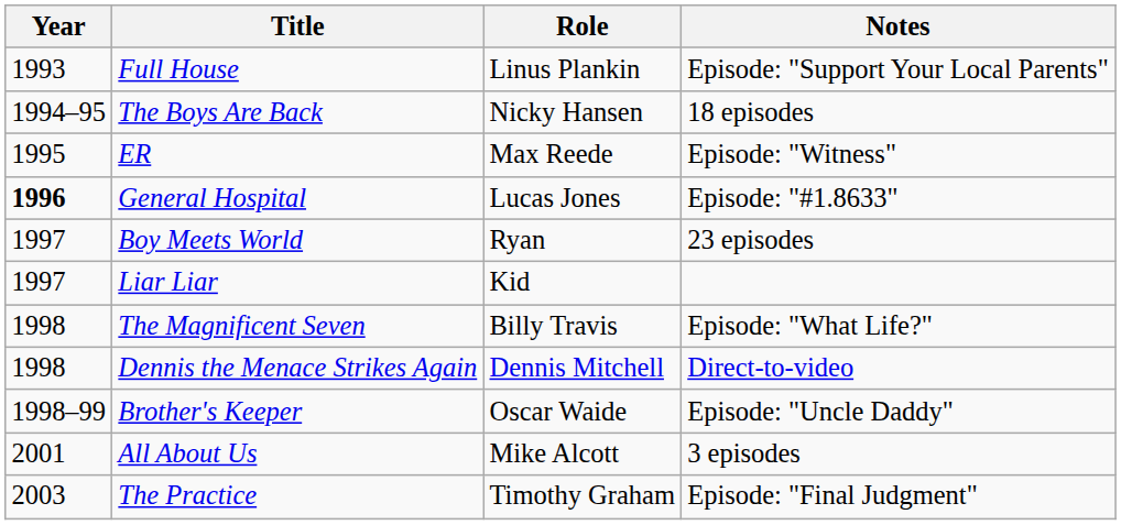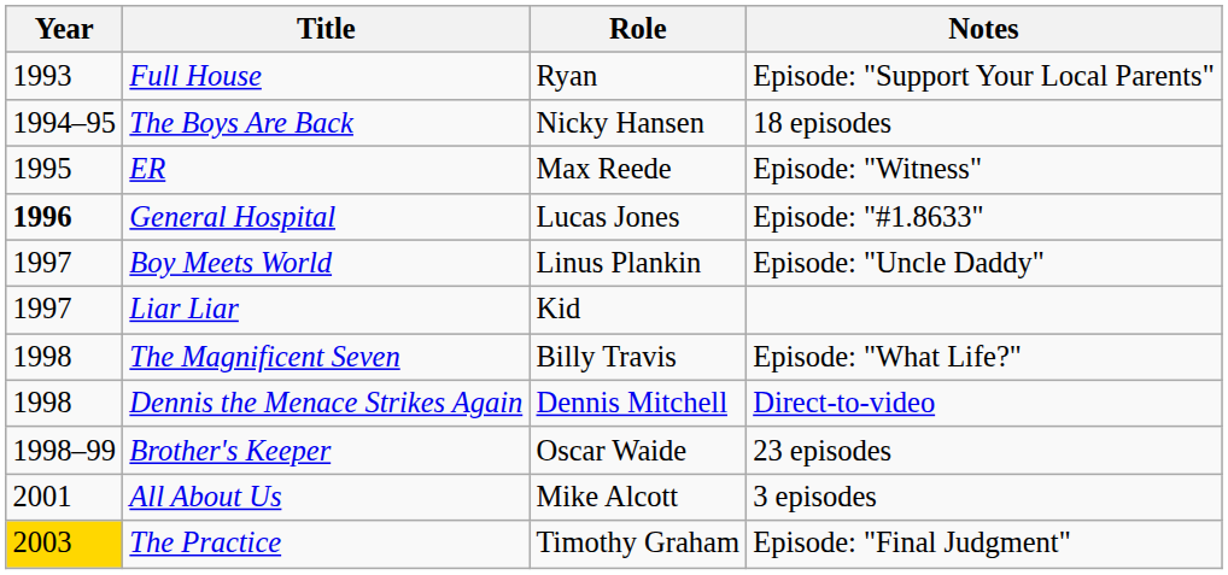Full House | Role: Linus Plankin -> Ryan
Boy Meets World | Role: Ryan -> Linus Plankin
Boy Meets World | Notes: 23 episodes -> Episode: "Uncle Daddy"
Brother's Keeper | Notes: Episode: "Uncle Daddy" -> 23 episodes
The Practice | Year: no background -> gold background
